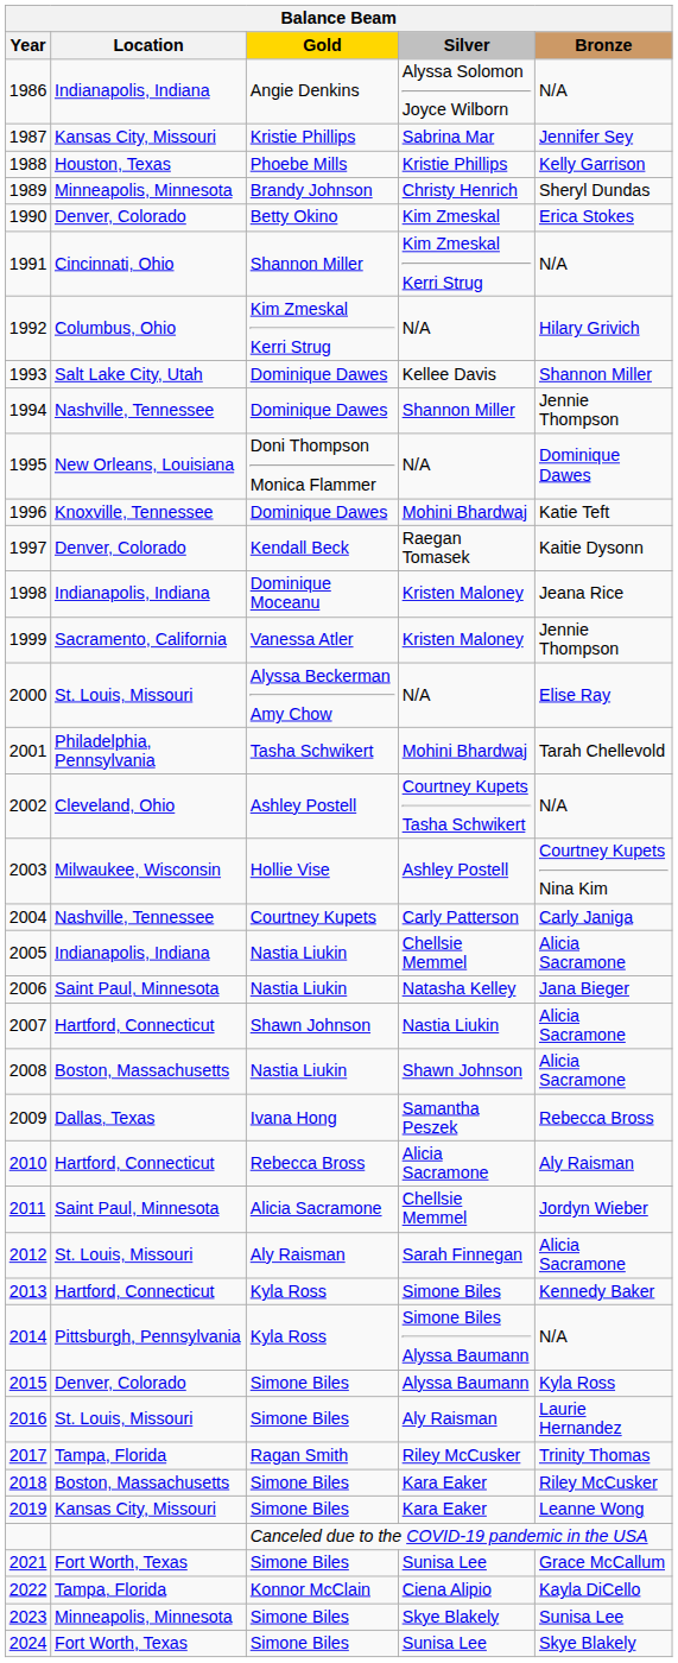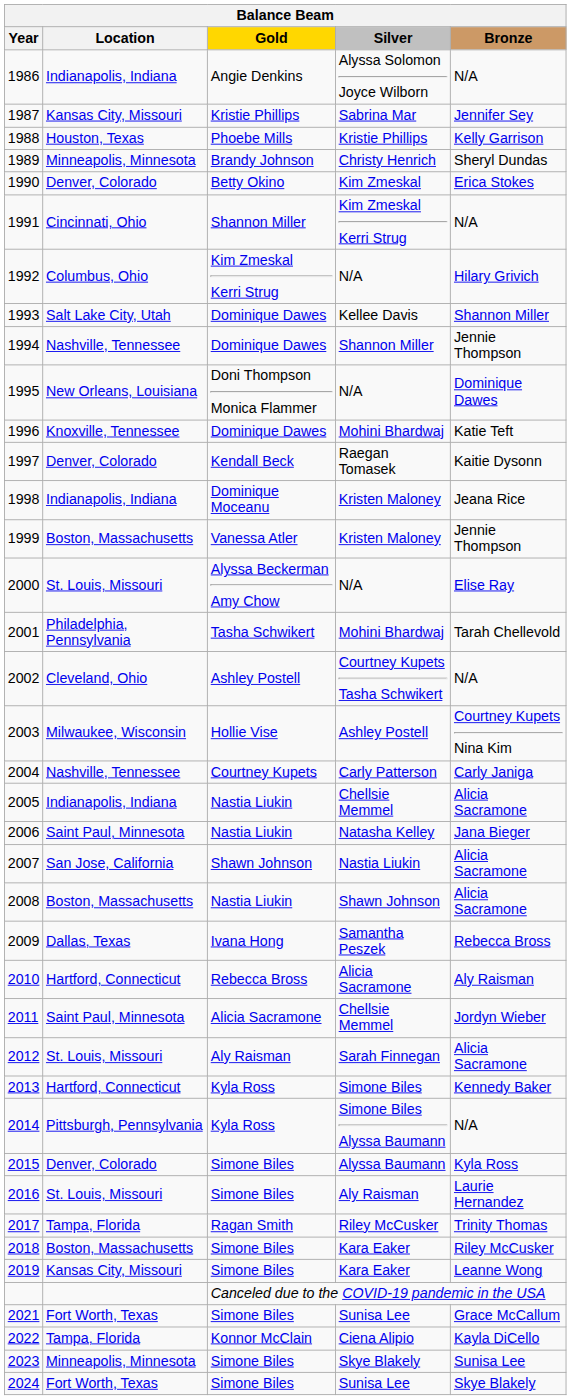1999 | Location: Sacramento, California -> Boston, Massachusetts
2007 | Location: Hartford, Connecticut -> San Jose, California
